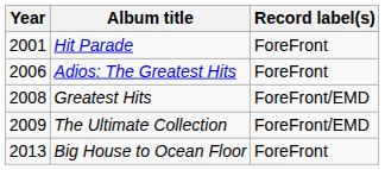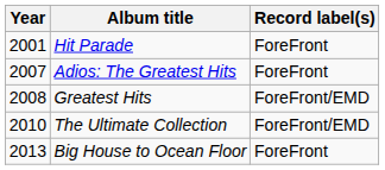Adios: The Greatest Hits | Year: 2006 -> 2007
The Ultimate Collection | Year: 2009 -> 2010
